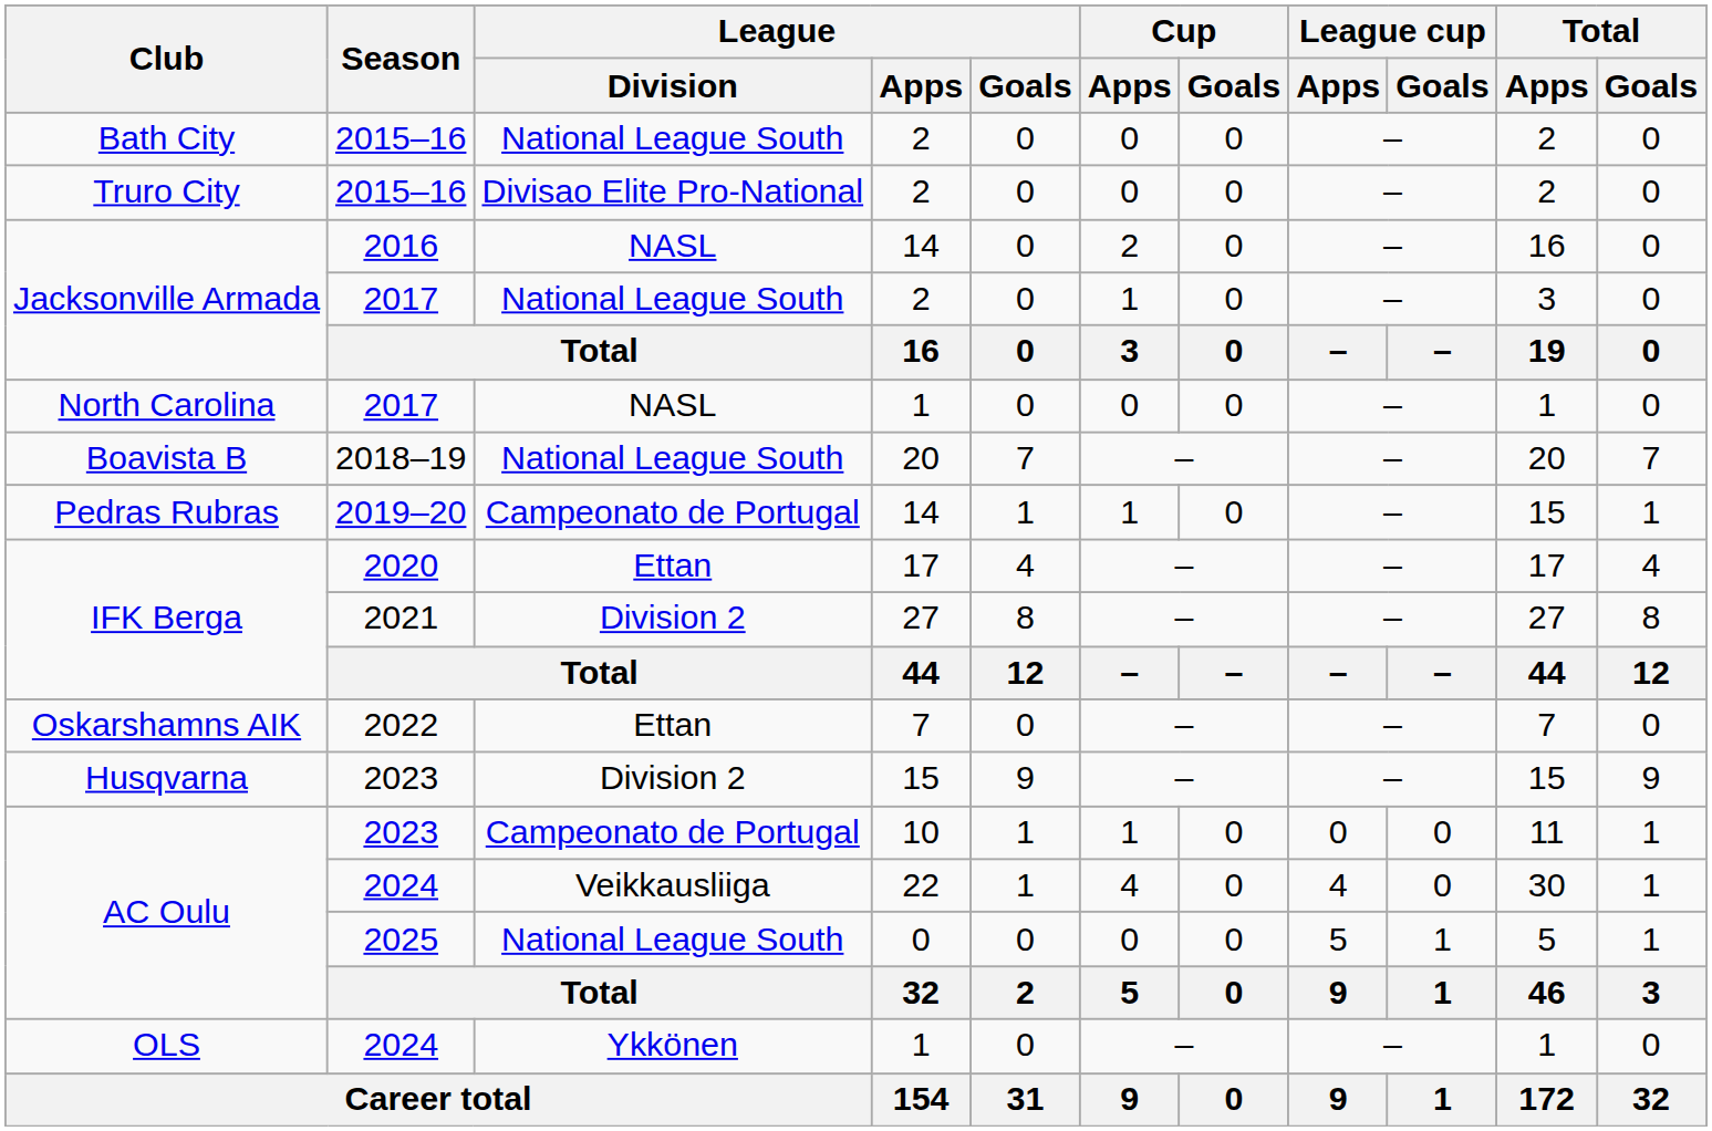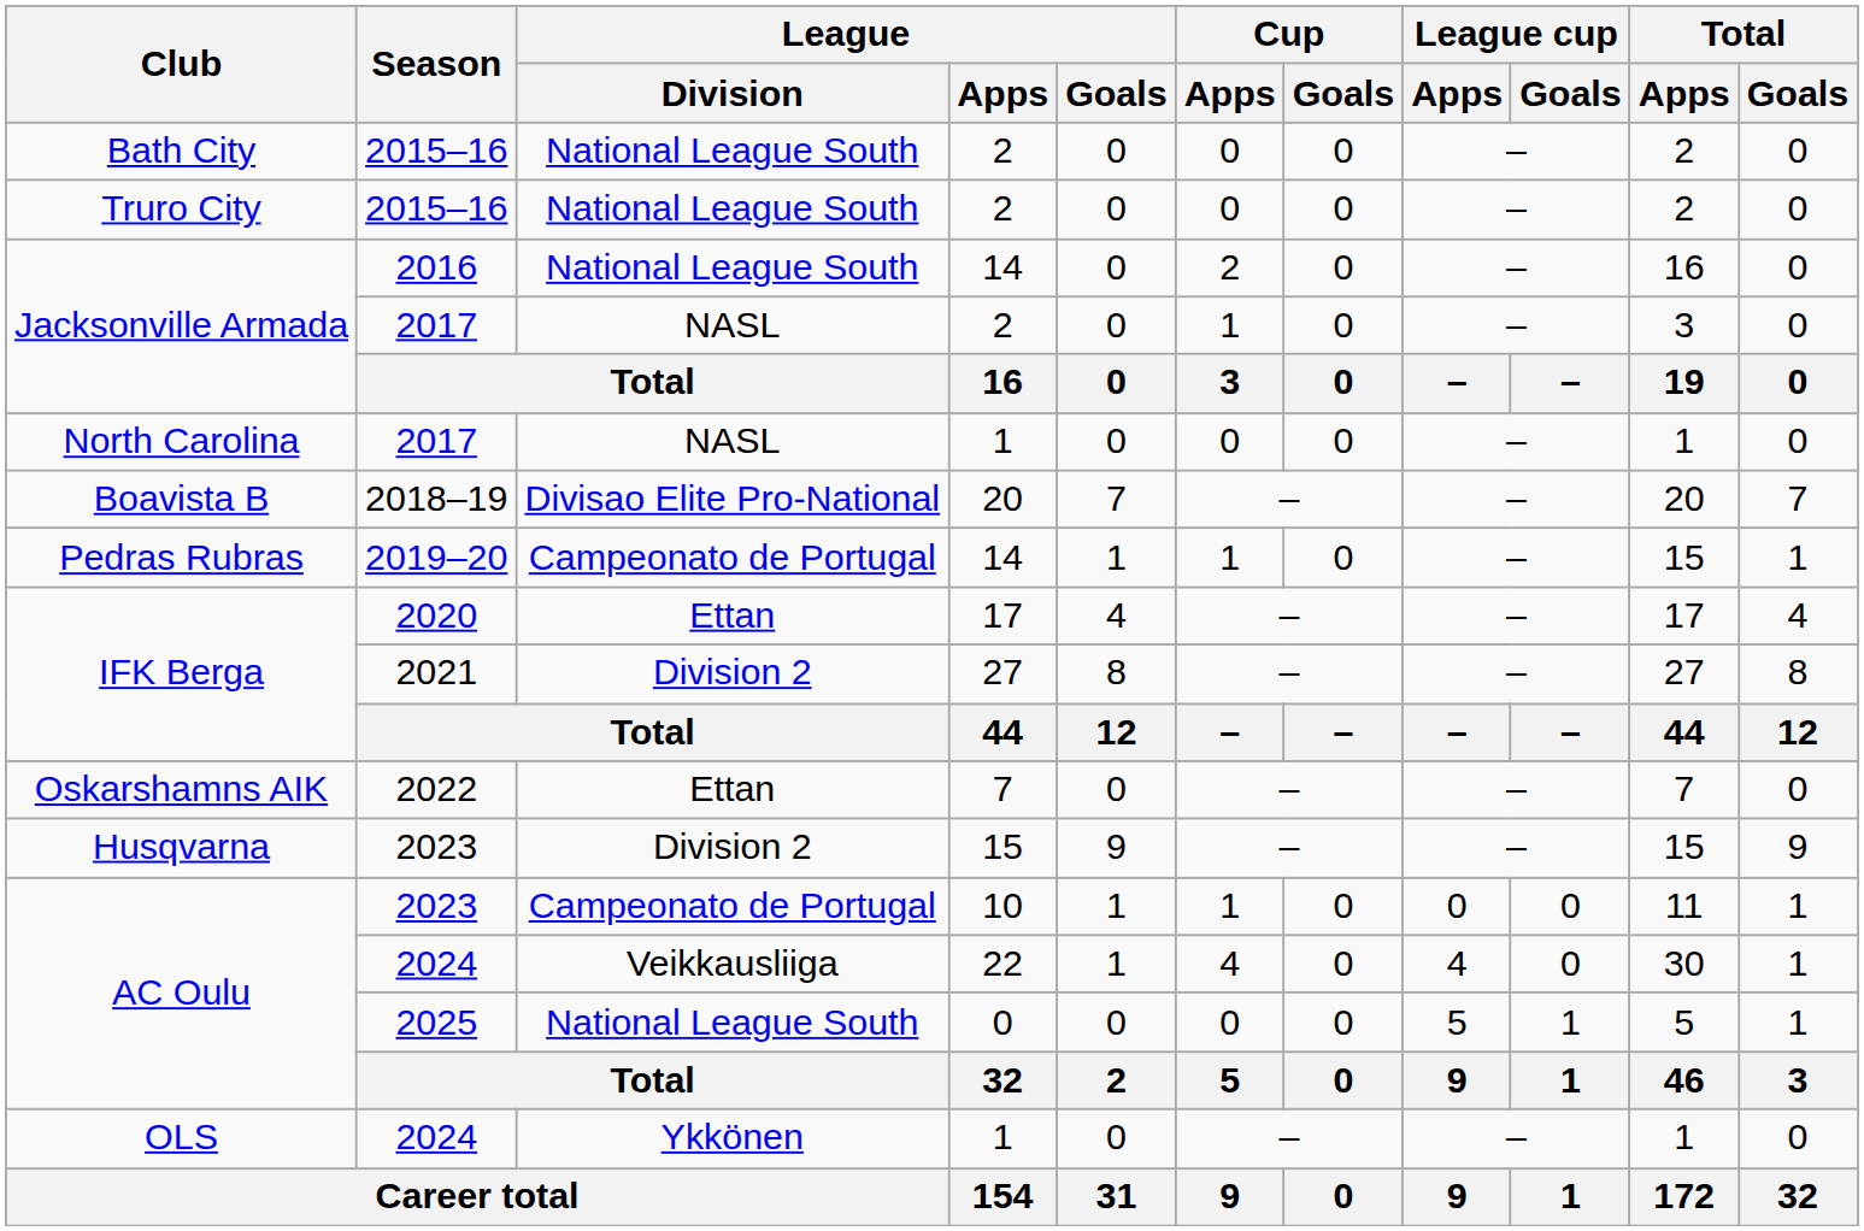Truro City | League / Division: Divisao Elite Pro-National -> National League South
Jacksonville Armada / 2016 | League / Division: NASL -> National League South
Jacksonville Armada / 2017 | League / Division: National League South -> NASL
Boavista B | League / Division: National League South -> Divisao Elite Pro-National
